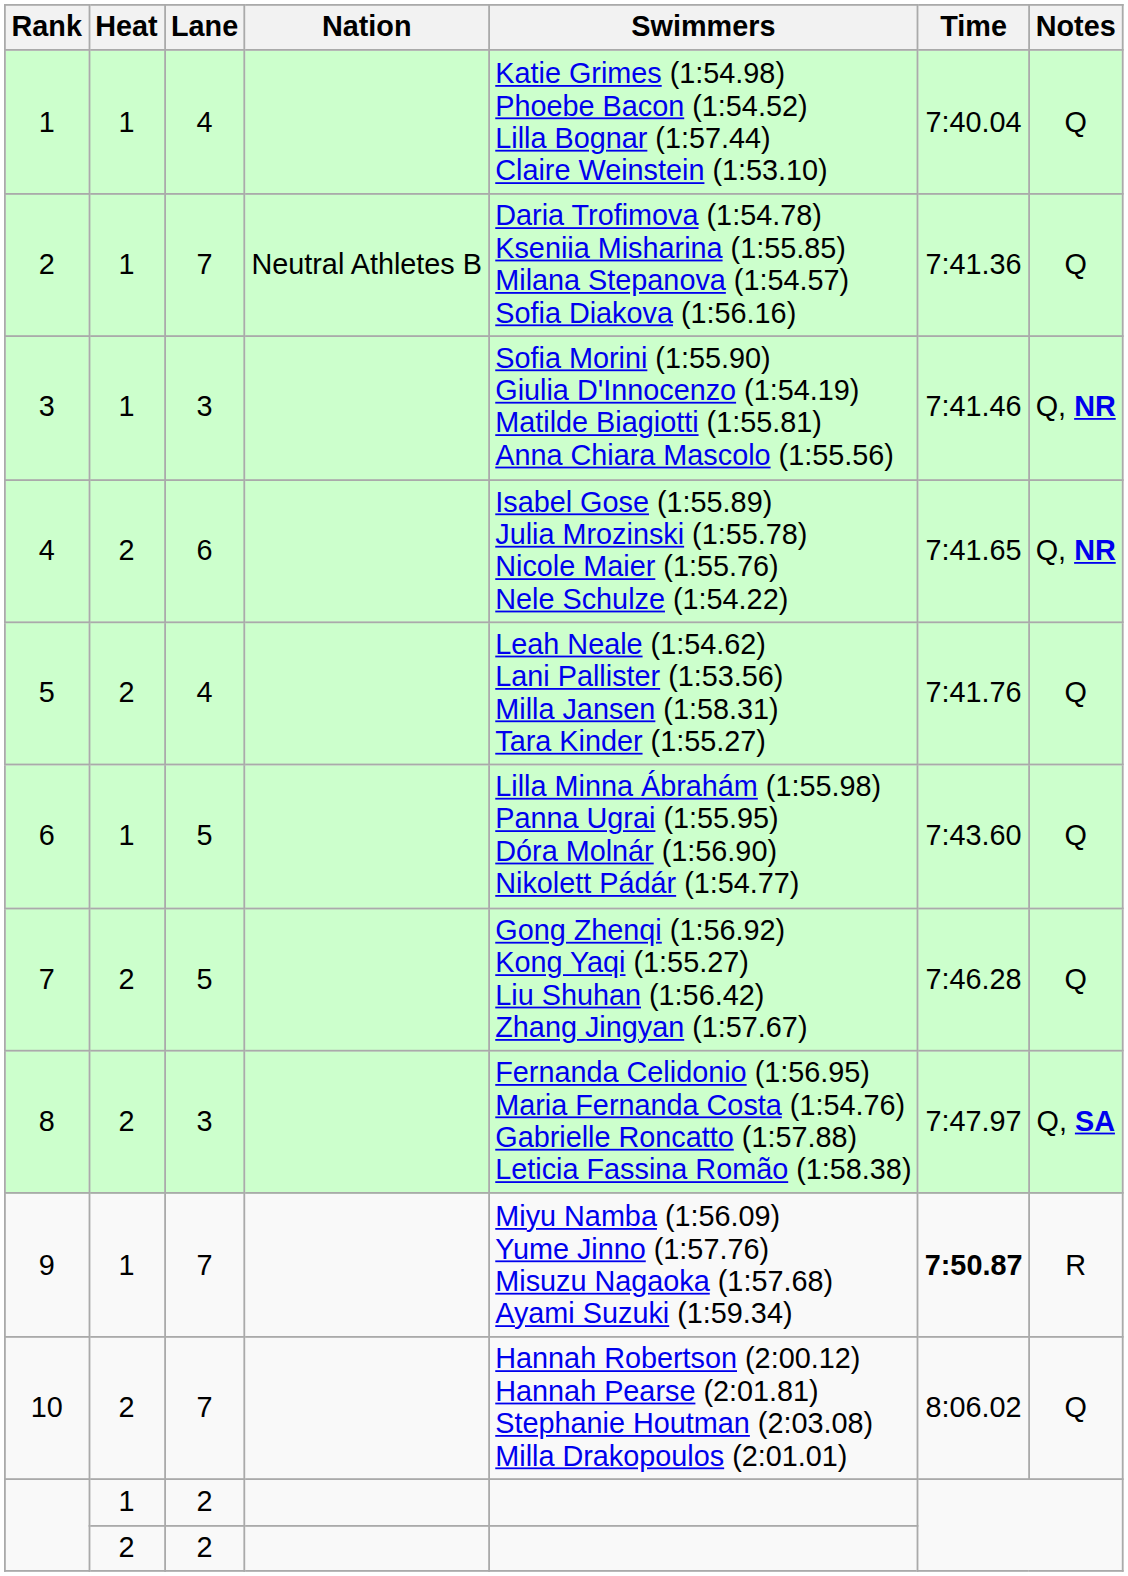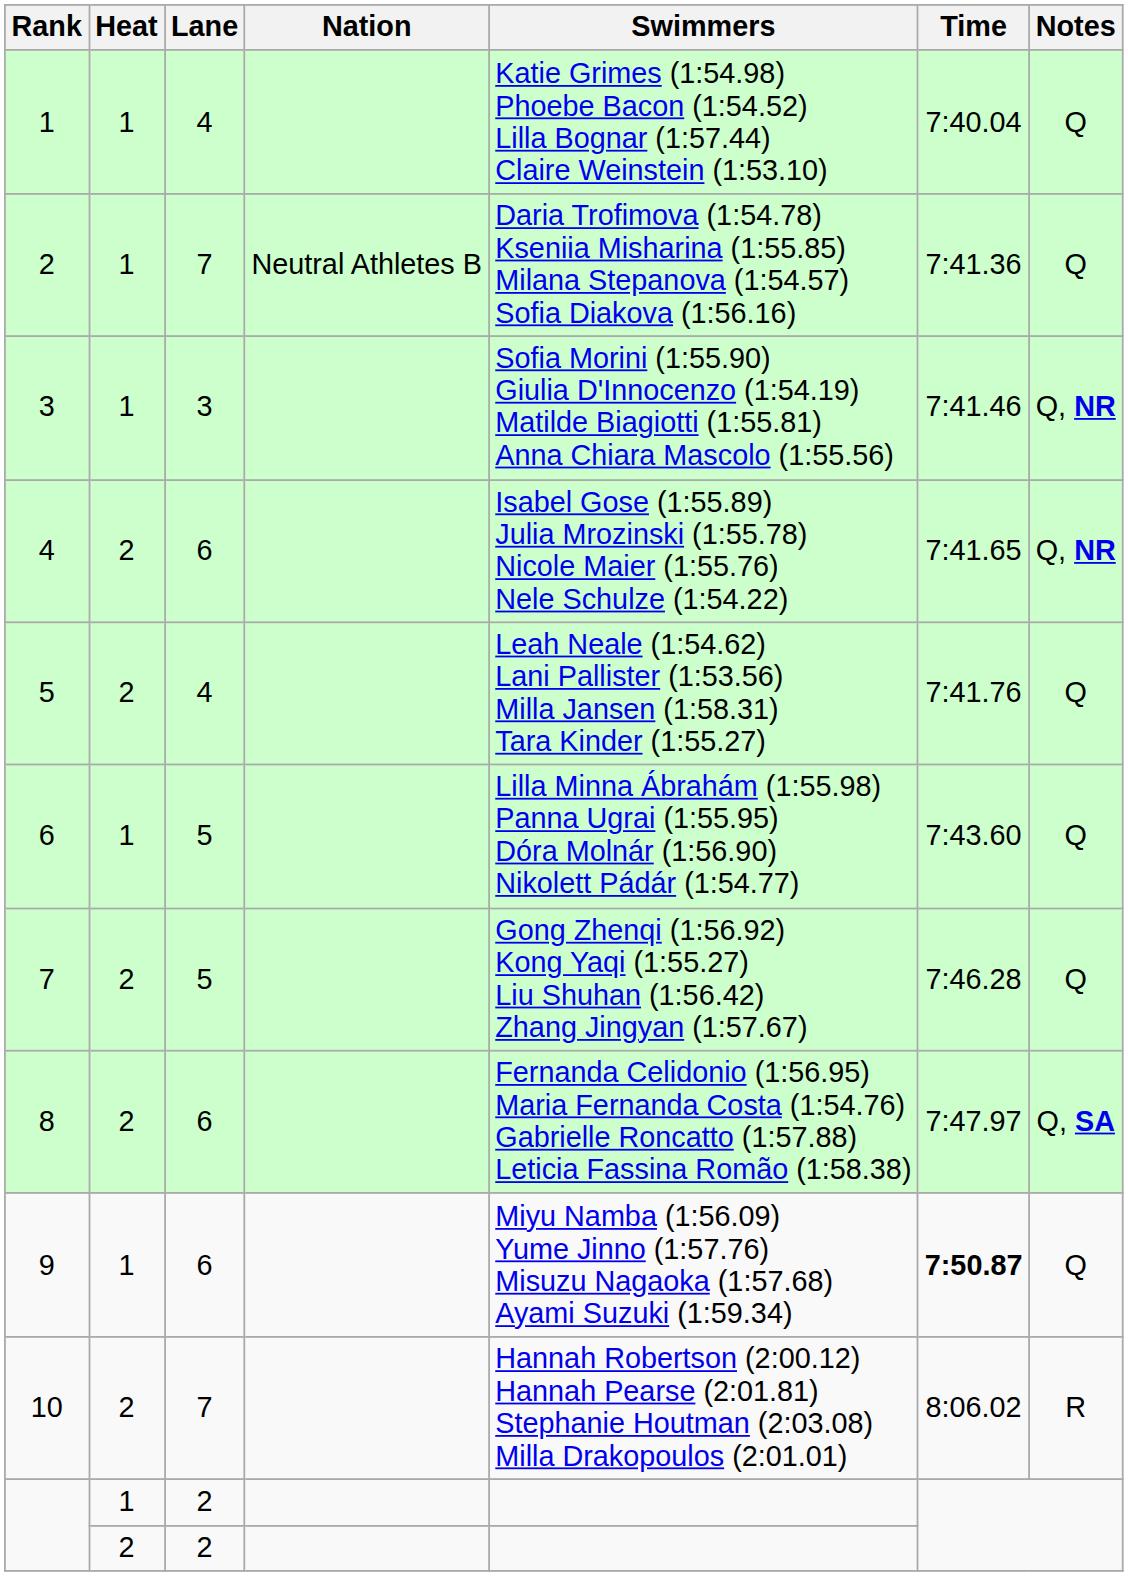8 | Lane: 3 -> 6
9 | Lane: 7 -> 6
9 | Notes: R -> Q
10 | Notes: Q -> R
